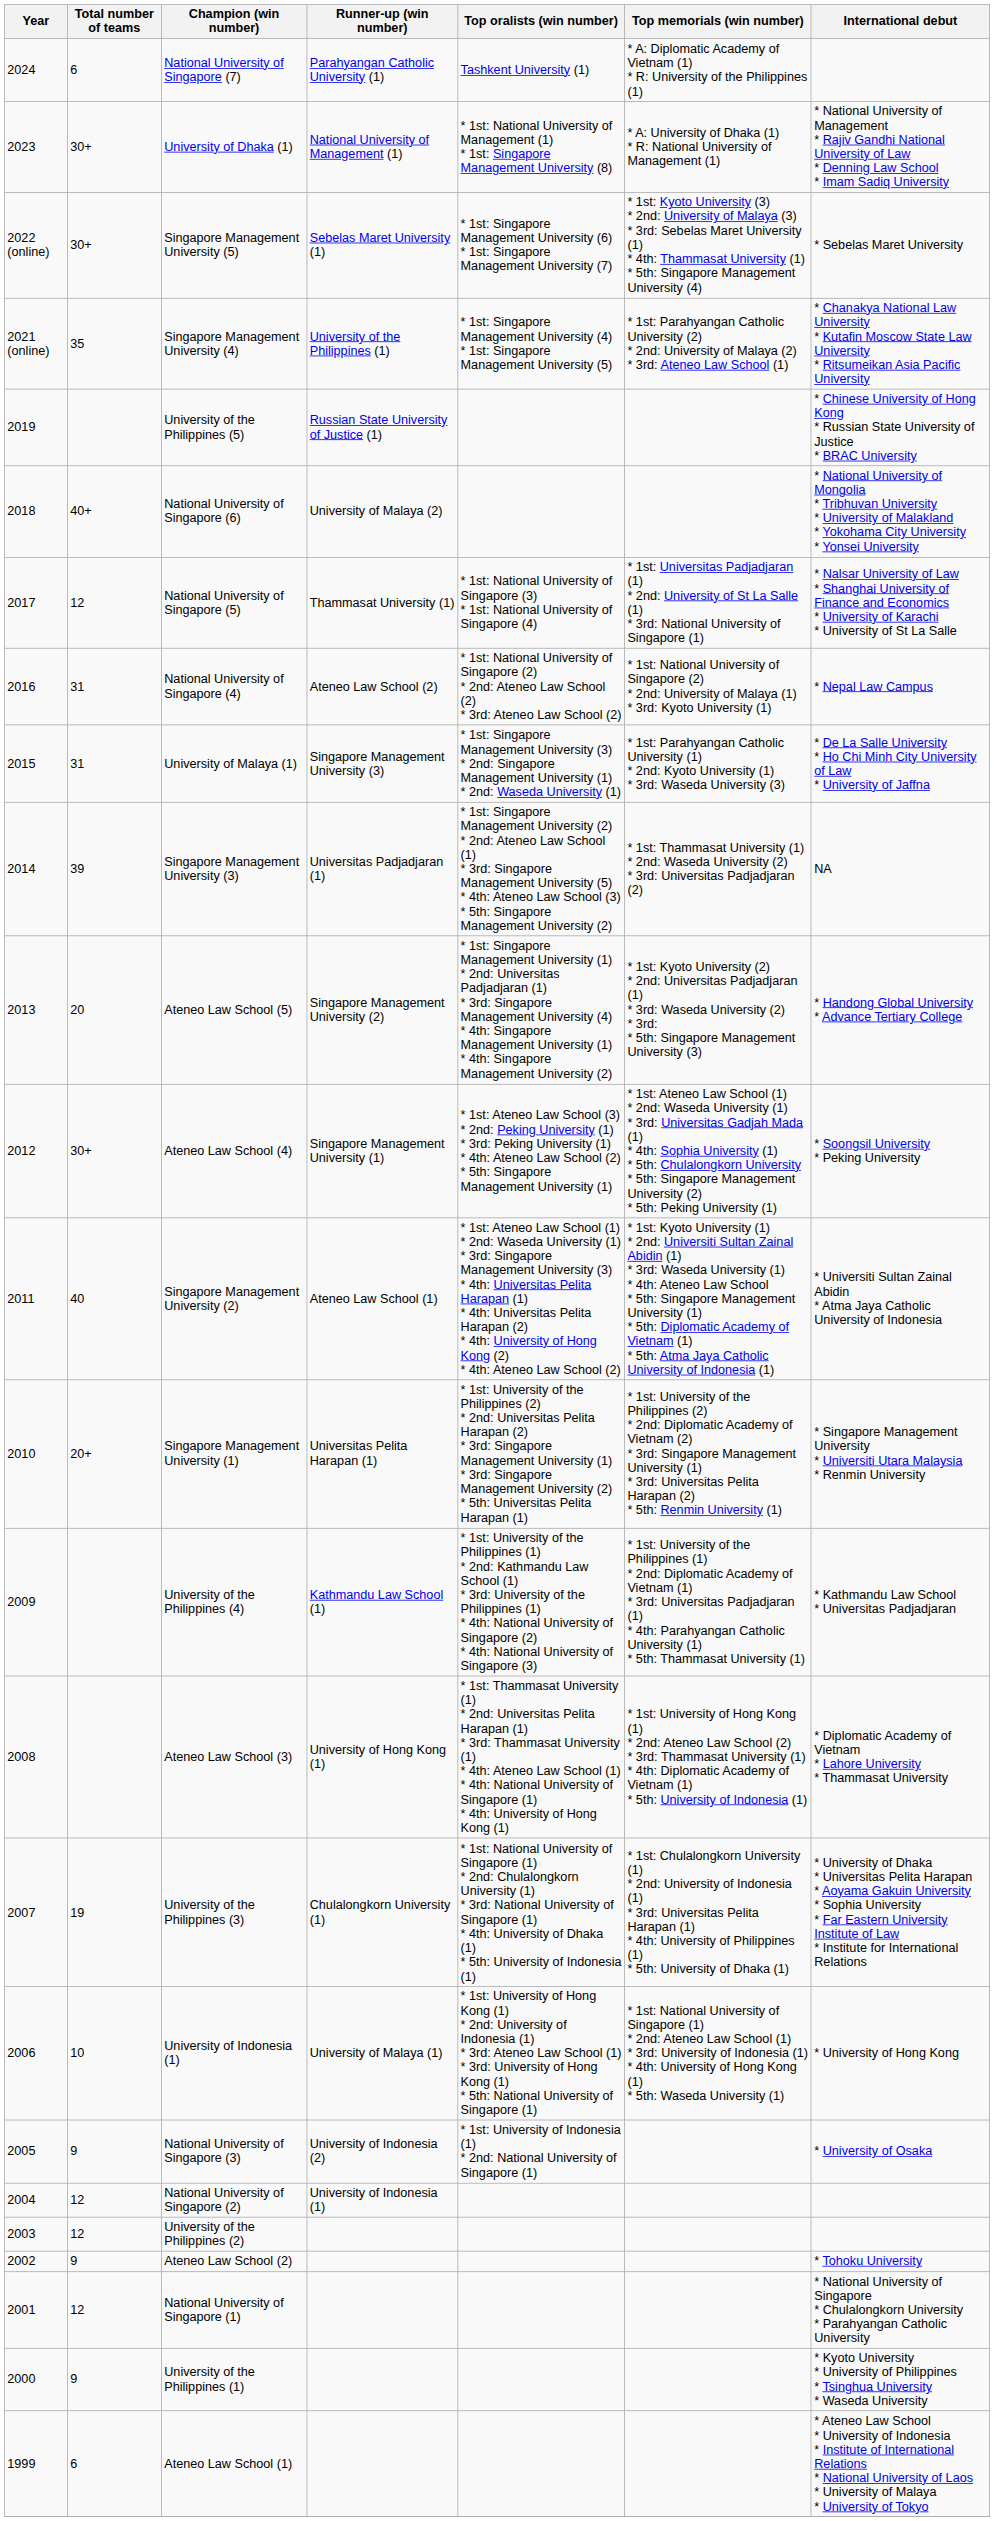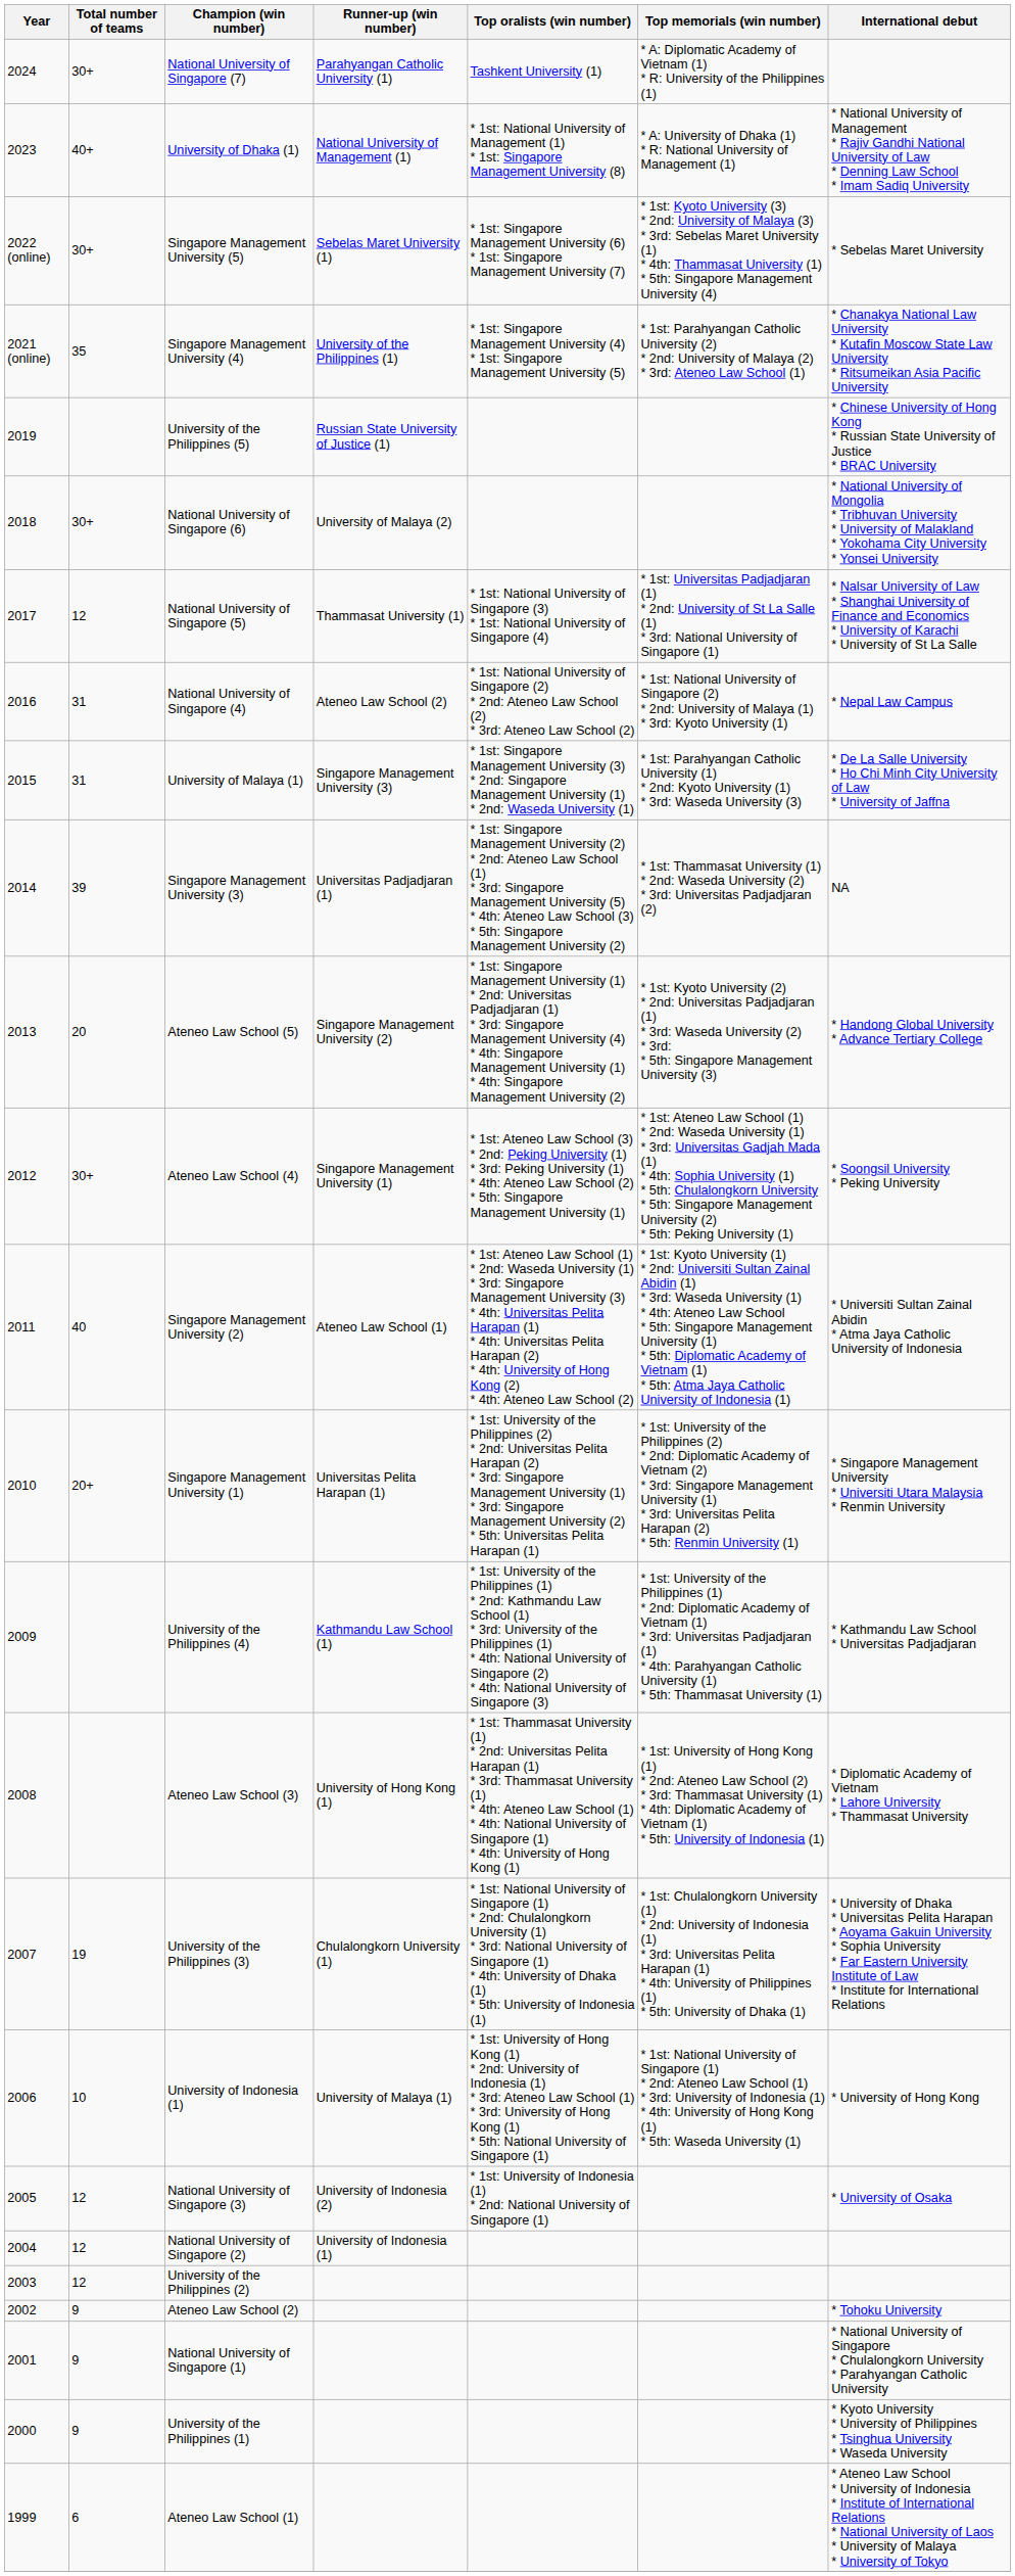National University of Singapore (7) | Total number of teams: 6 -> 30+
University of Dhaka (1) | Total number of teams: 30+ -> 40+
National University of Singapore (6) | Total number of teams: 40+ -> 30+
National University of Singapore (3) | Total number of teams: 9 -> 12
National University of Singapore (1) | Total number of teams: 12 -> 9
